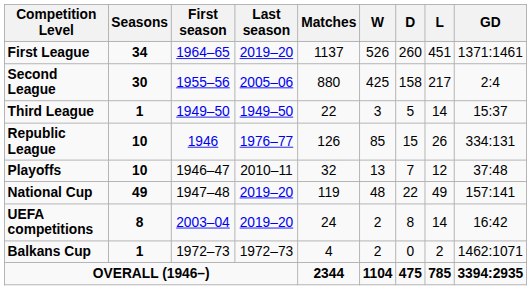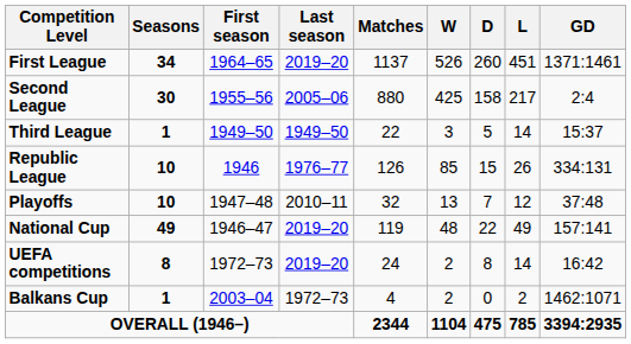Playoffs | First season: 1946–47 -> 1947–48
National Cup | First season: 1947–48 -> 1946–47
UEFA competitions | First season: 2003–04 -> 1972–73
Balkans Cup | First season: 1972–73 -> 2003–04
